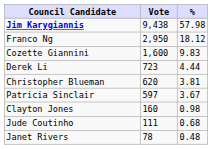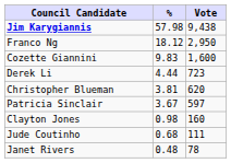columns swapped: Vote <-> %
